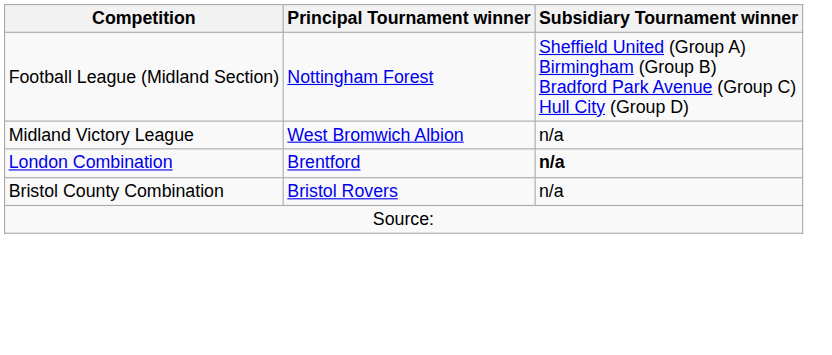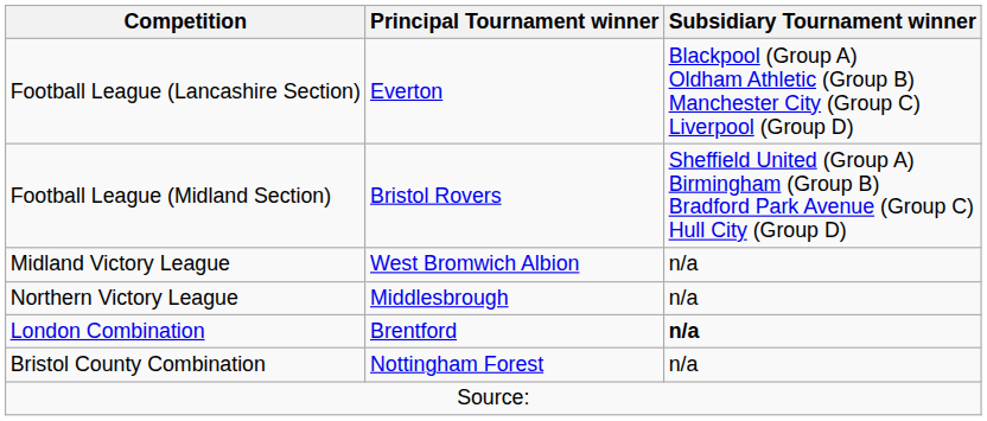+ row: Football League (Lancashire Section) | Everton | Blackpool (Group A) Oldham Athletic (Group B) Manchester City (Group C) Liverpool (Group D)
Football League (Midland Section) | Principal Tournament winner: Nottingham Forest -> Bristol Rovers
+ row: Northern Victory League | Middlesbrough | n/a
Bristol County Combination | Principal Tournament winner: Bristol Rovers -> Nottingham Forest
